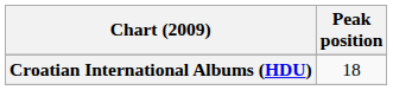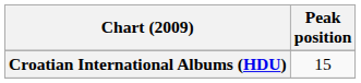Croatian International Albums (HDU) | Peak position: 18 -> 15
